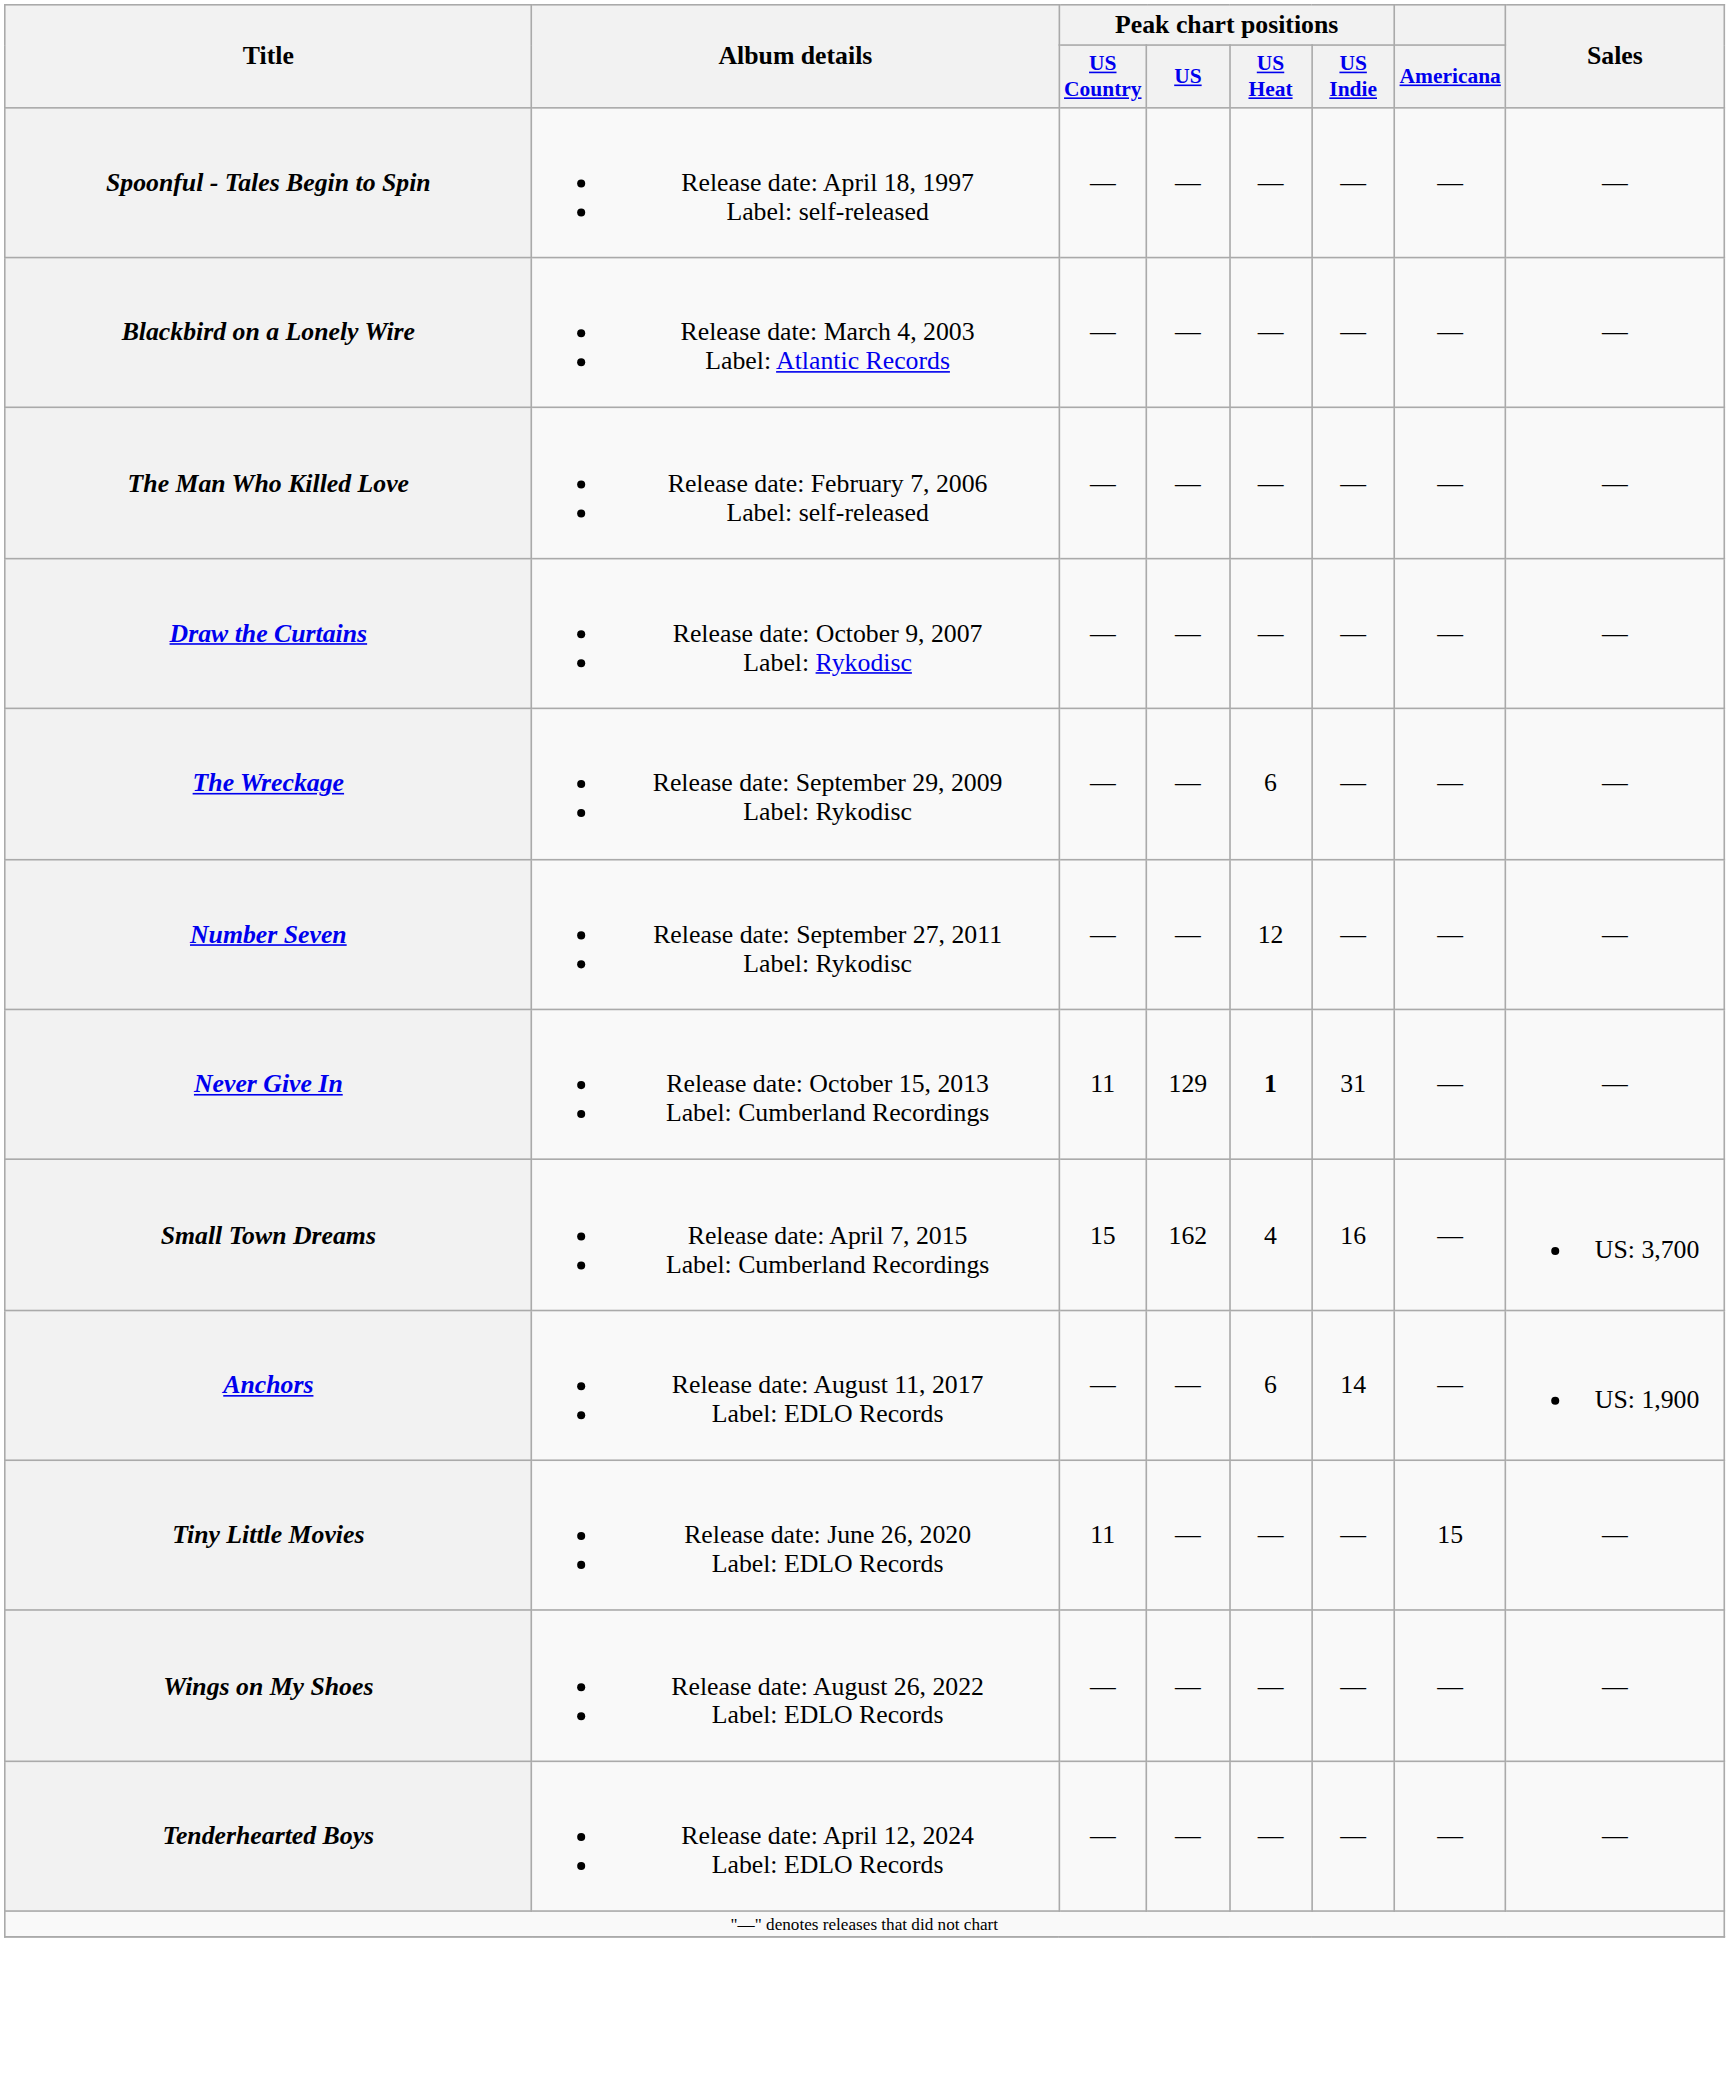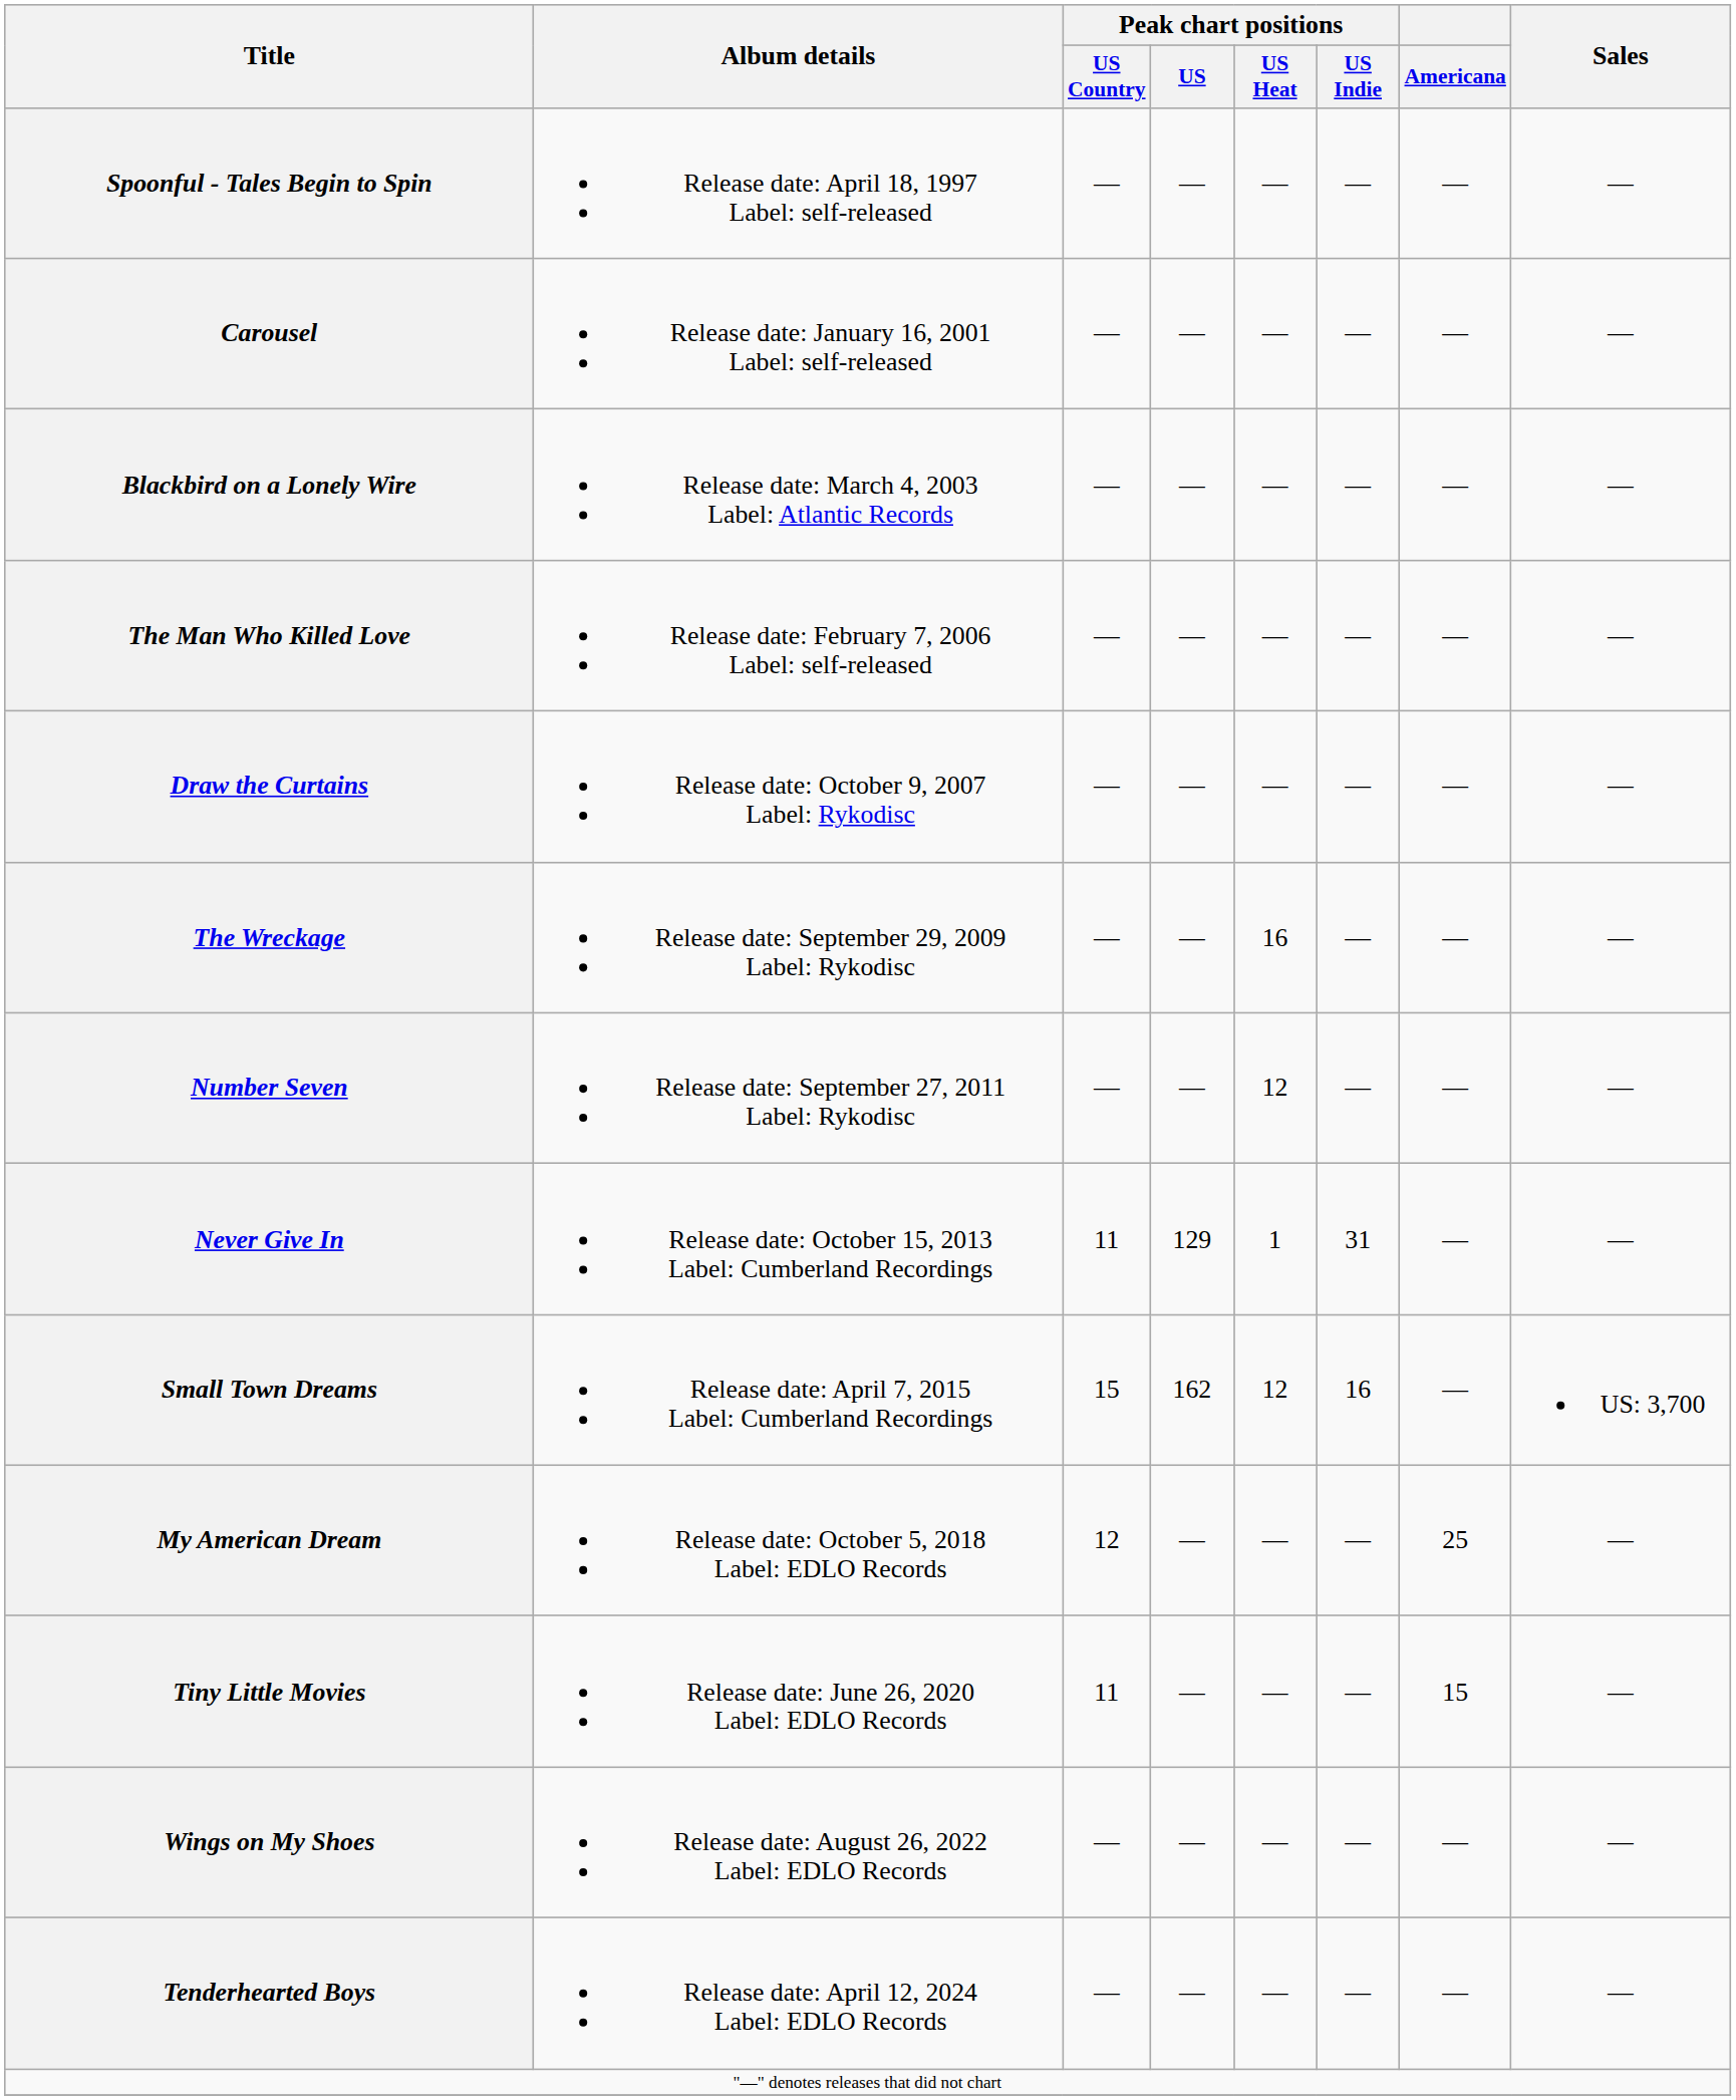+ row: Carousel | Release date: January 16, 2001 Label: self-released | — | — | — | — | — | —
The Wreckage | Peak chart positions / US Heat: 6 -> 16
Never Give In | Peak chart positions / US Heat: bold -> normal
Small Town Dreams | Peak chart positions / US Heat: 4 -> 12
- row: Anchors | Release date: August 11, 2017 Label: EDLO Records | — | — | 6 | 14 | — | US: 1,900
+ row: My American Dream | Release date: October 5, 2018 Label: EDLO Records | 12 | — | — | — | 25 | —
